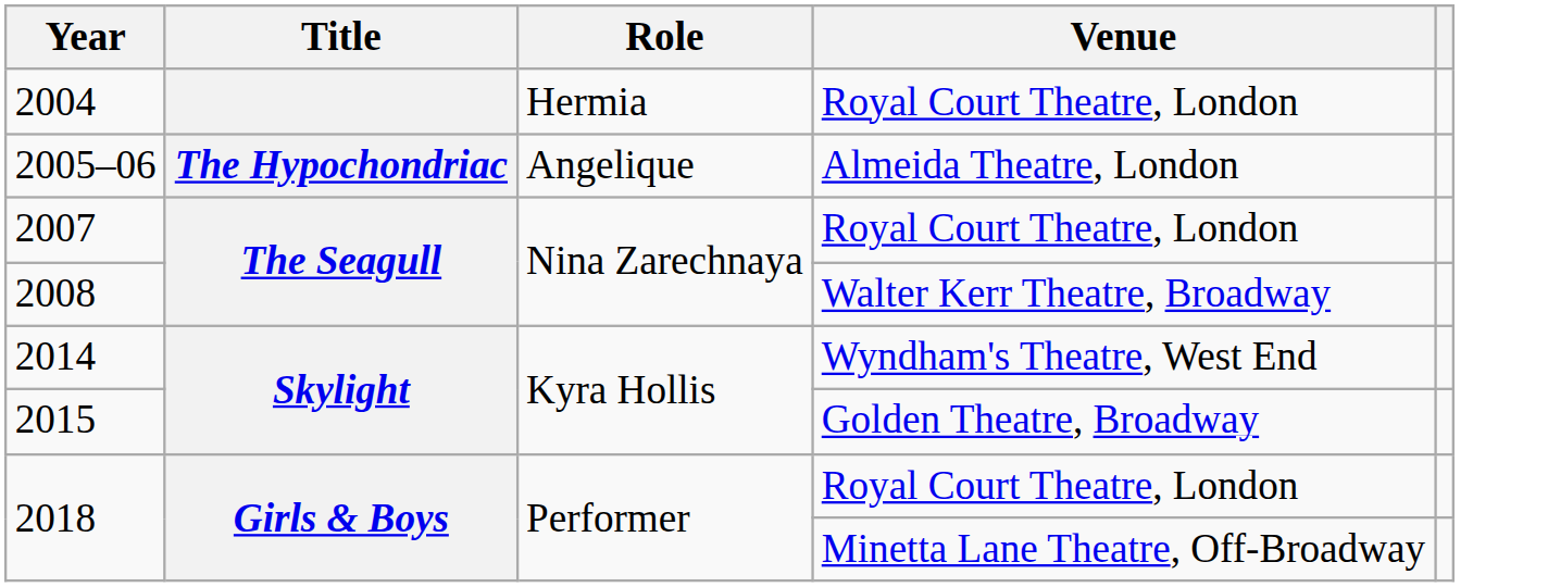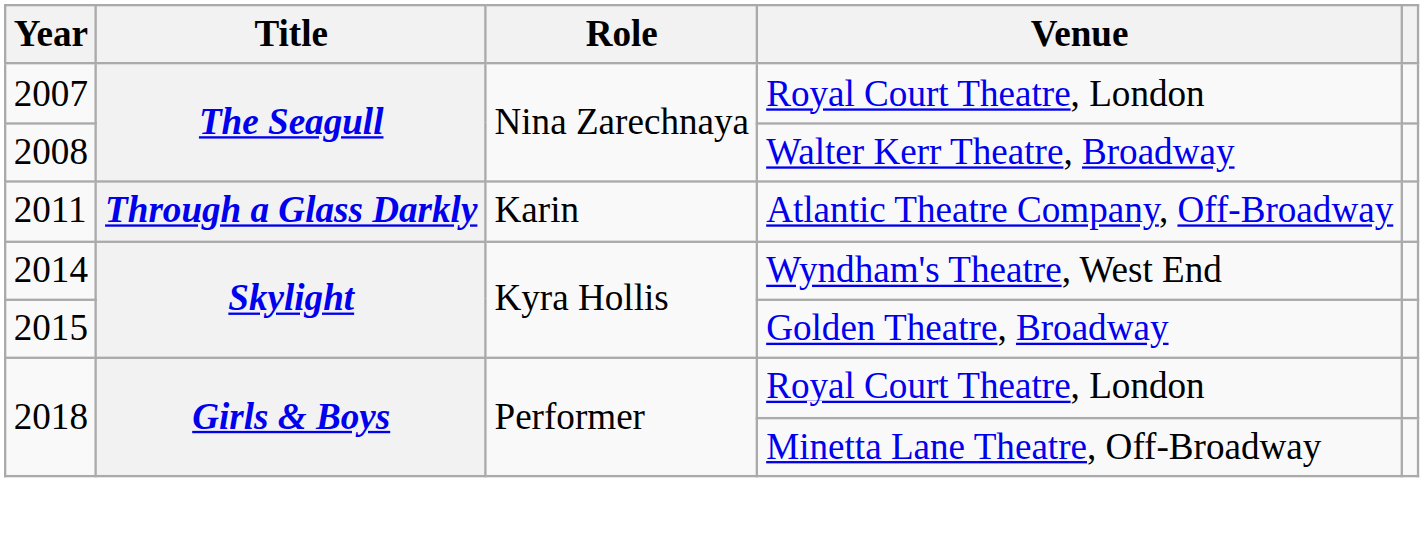- row: 2004 | Hermia | Royal Court Theatre, London
- row: 2005–06 | The Hypochondriac | Angelique | Almeida Theatre, London
+ row: 2011 | Through a Glass Darkly | Karin | Atlantic Theatre Company, Off-Broadway
